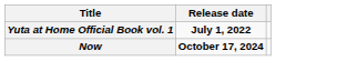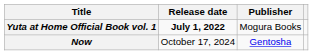+ column: Publisher | Mogura Books | Gentosha
Now | Release date: bold -> normal
